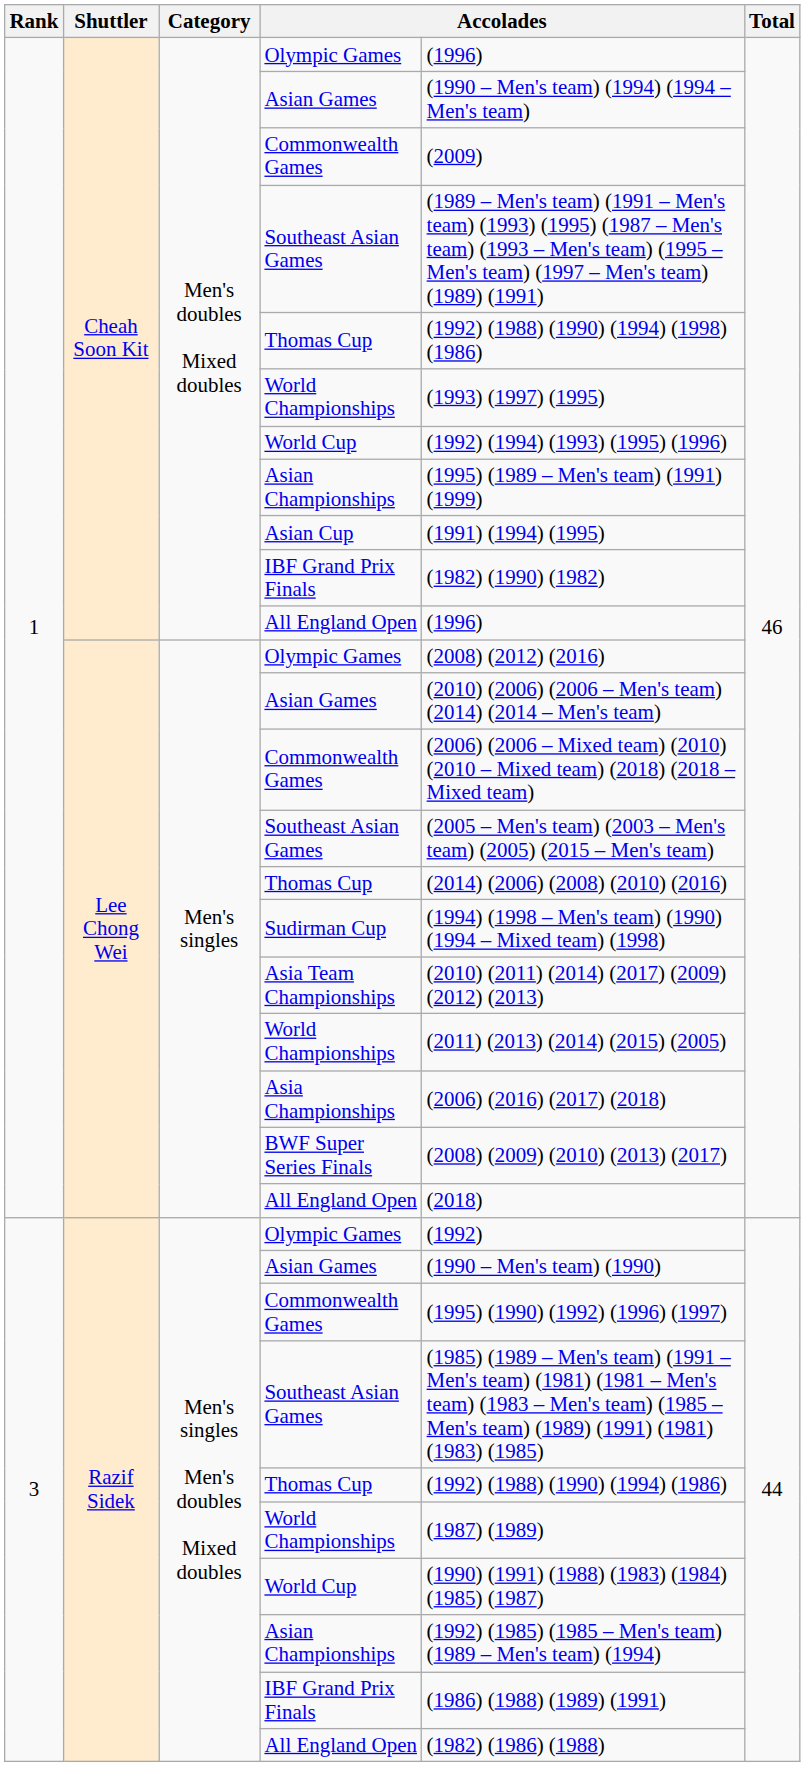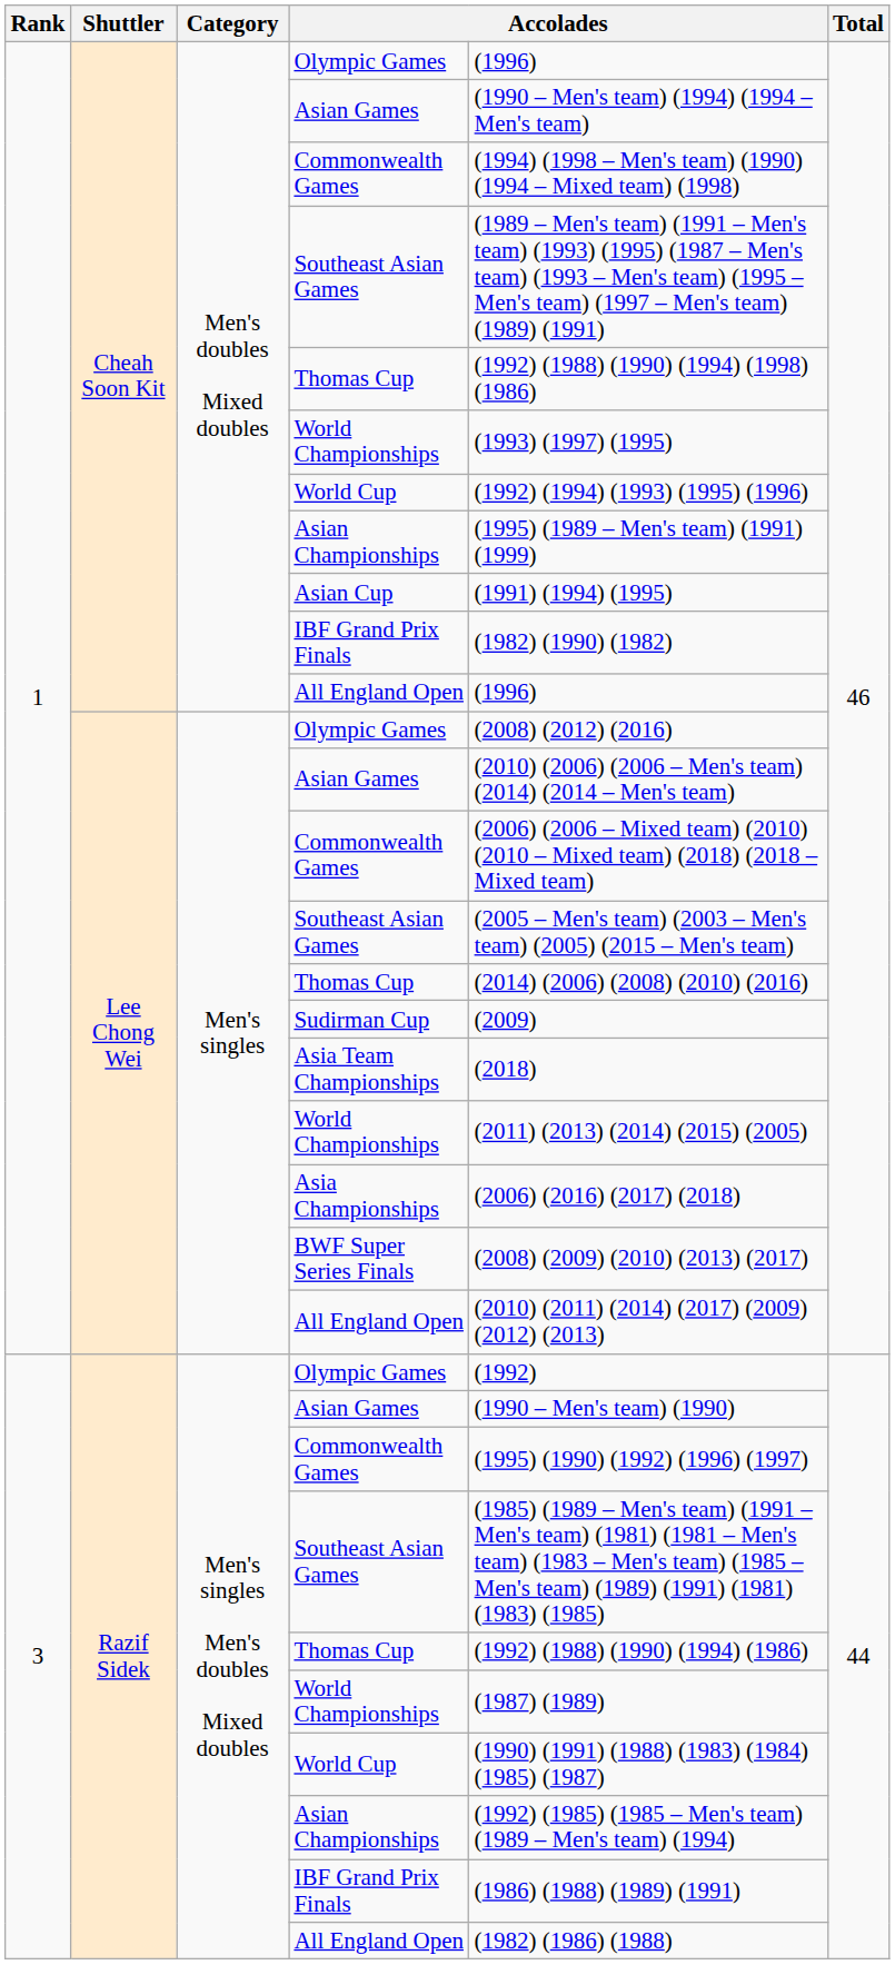Cheah Soon Kit / Commonwealth Games | column 5: (2009) -> (1994) (1998 – Men's team) (1990) (1994 – Mixed team) (1998)
Sudirman Cup | column 5: (1994) (1998 – Men's team) (1990) (1994 – Mixed team) (1998) -> (2009)
Asia Team Championships | column 5: (2010) (2011) (2014) (2017) (2009) (2012) (2013) -> (2018)
Lee Chong Wei / All England Open | column 5: (2018) -> (2010) (2011) (2014) (2017) (2009) (2012) (2013)
